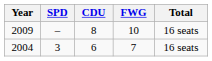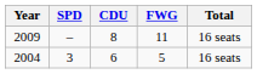2009 | FWG: 10 -> 11
2004 | FWG: 7 -> 5
